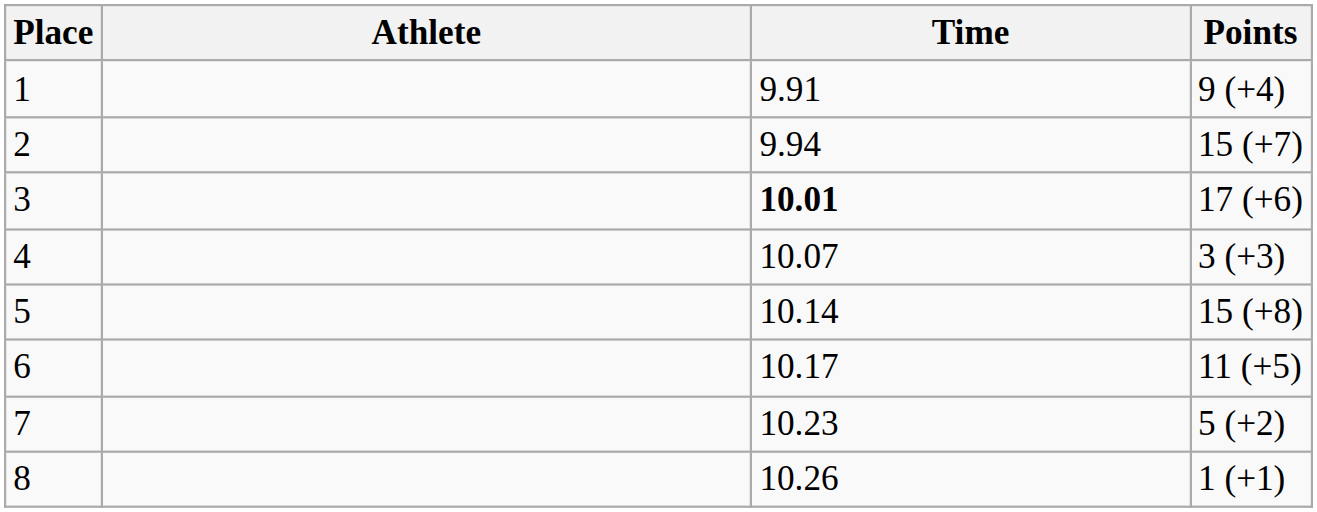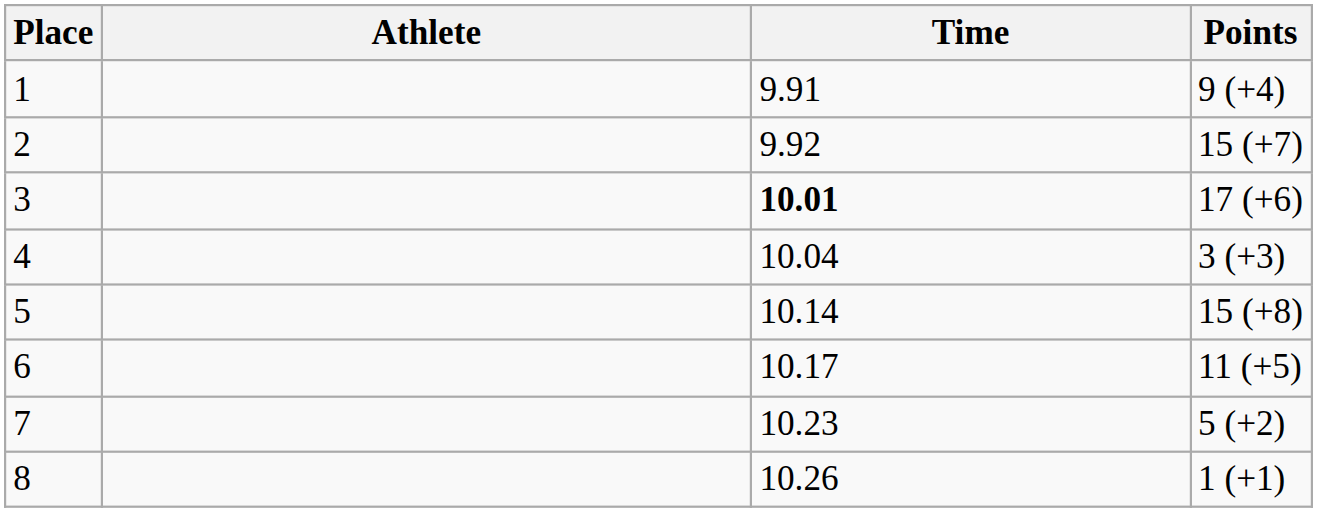2 | Time: 9.94 -> 9.92
4 | Time: 10.07 -> 10.04
